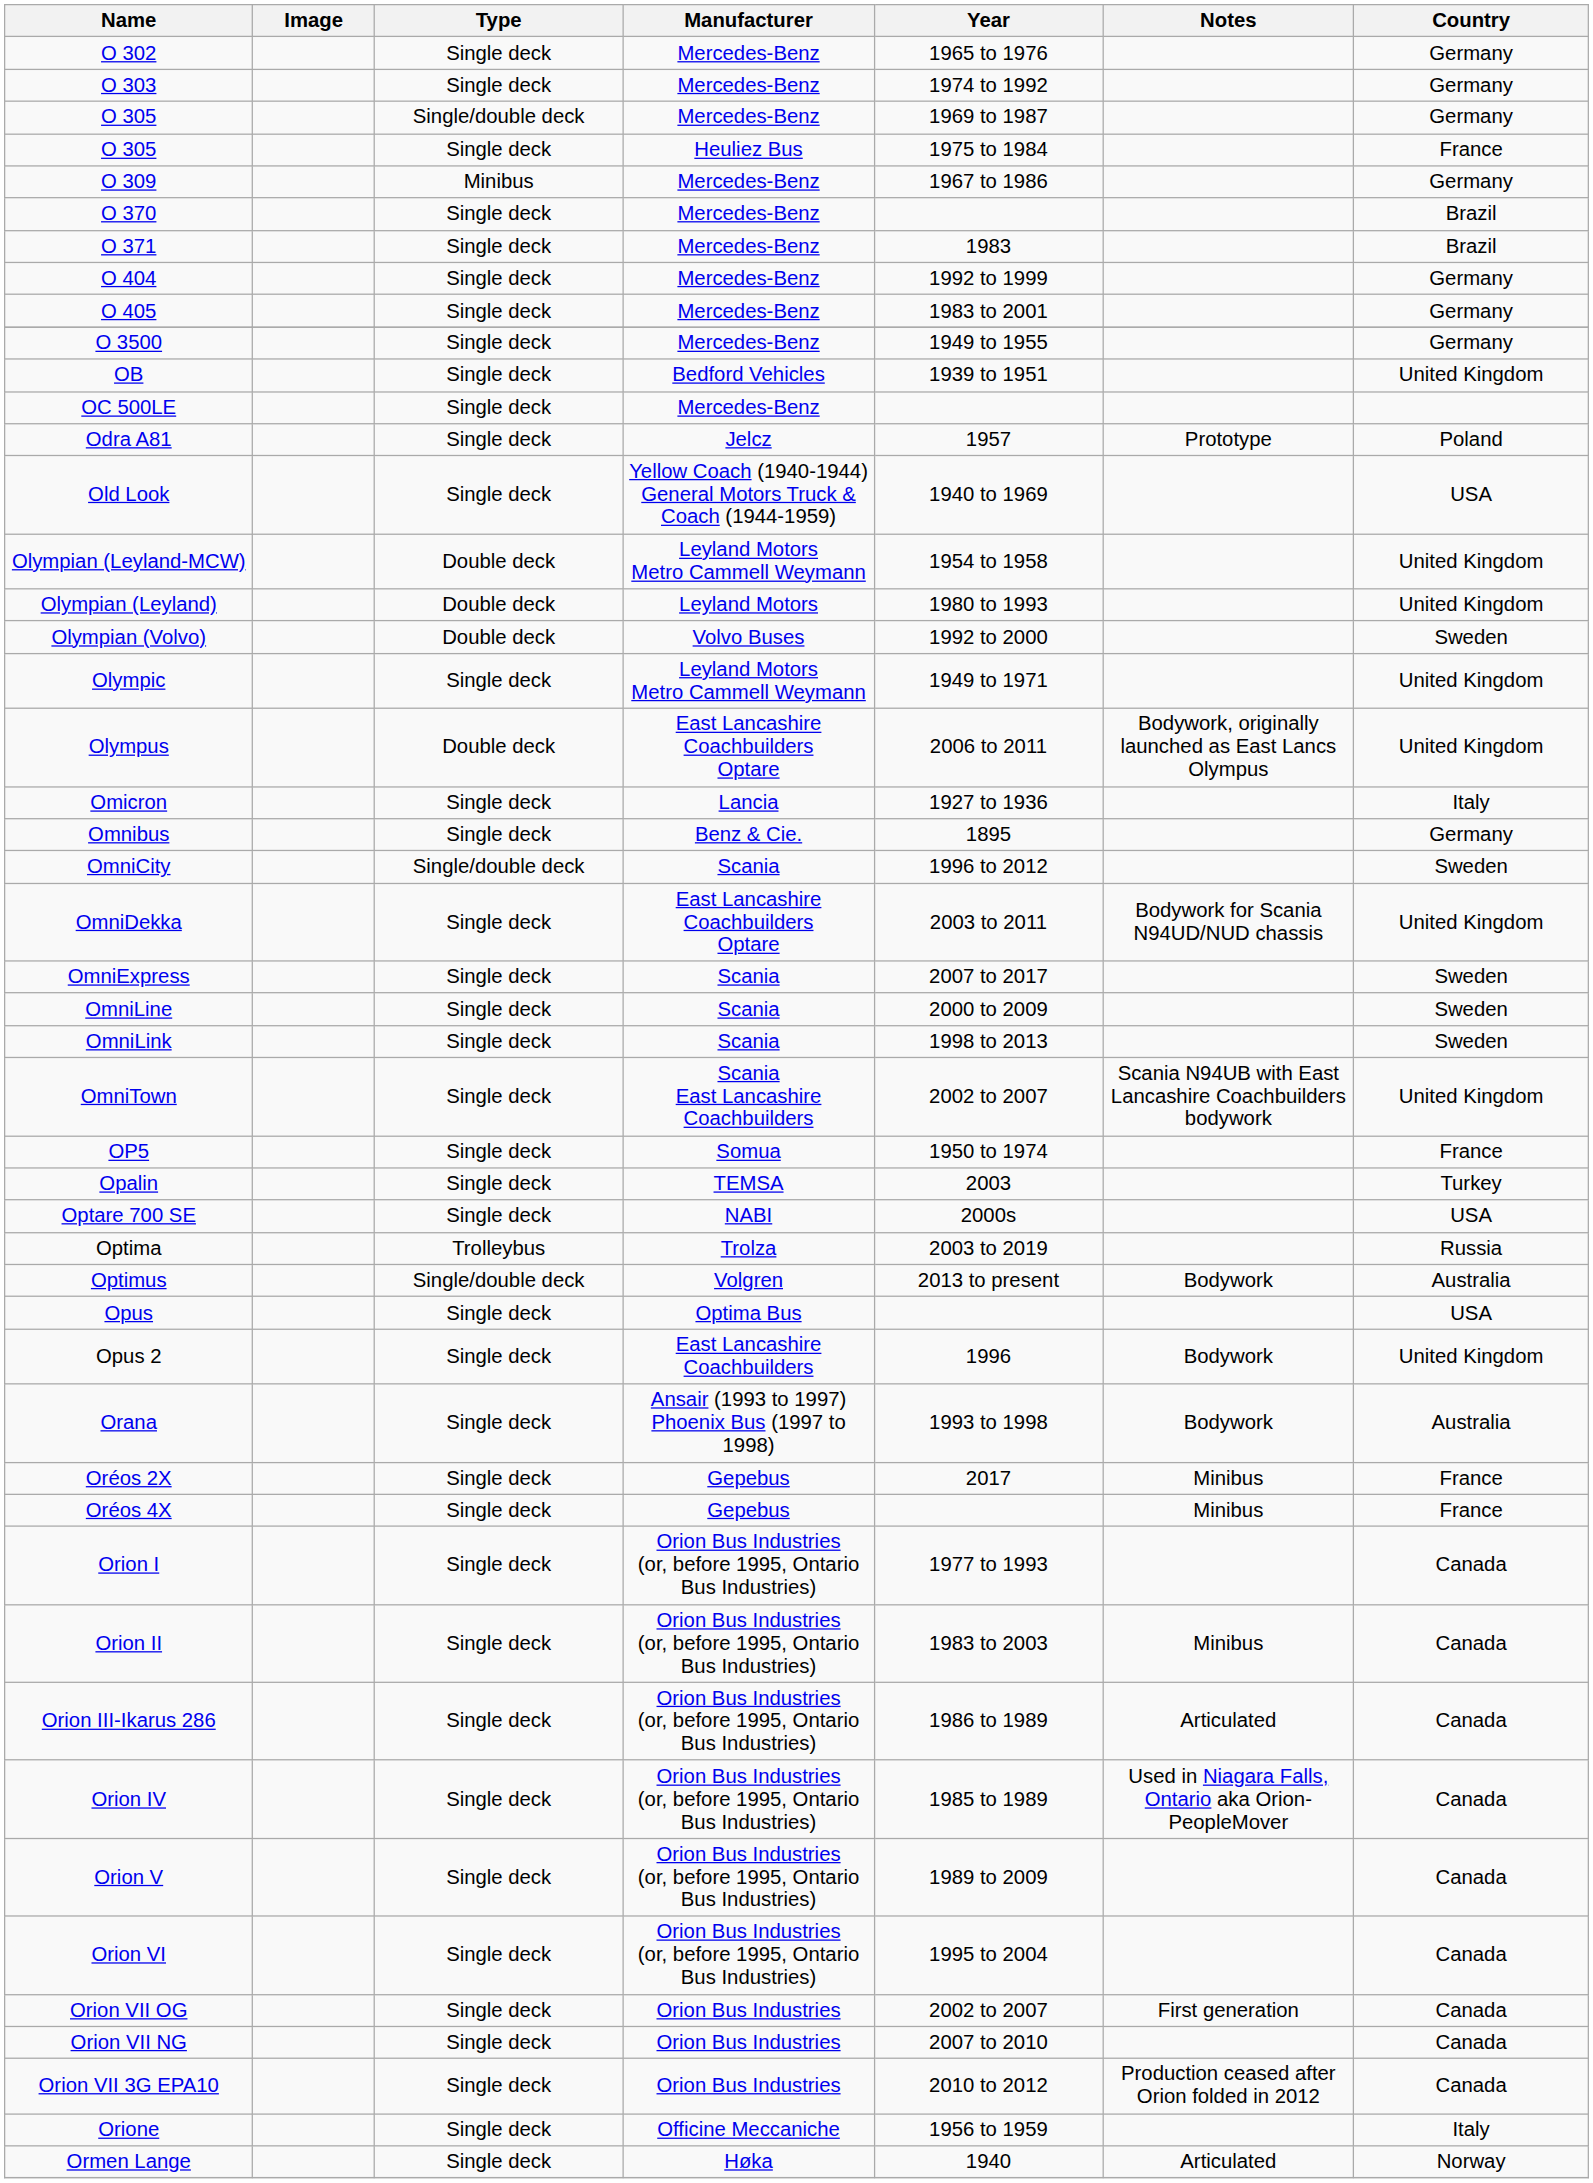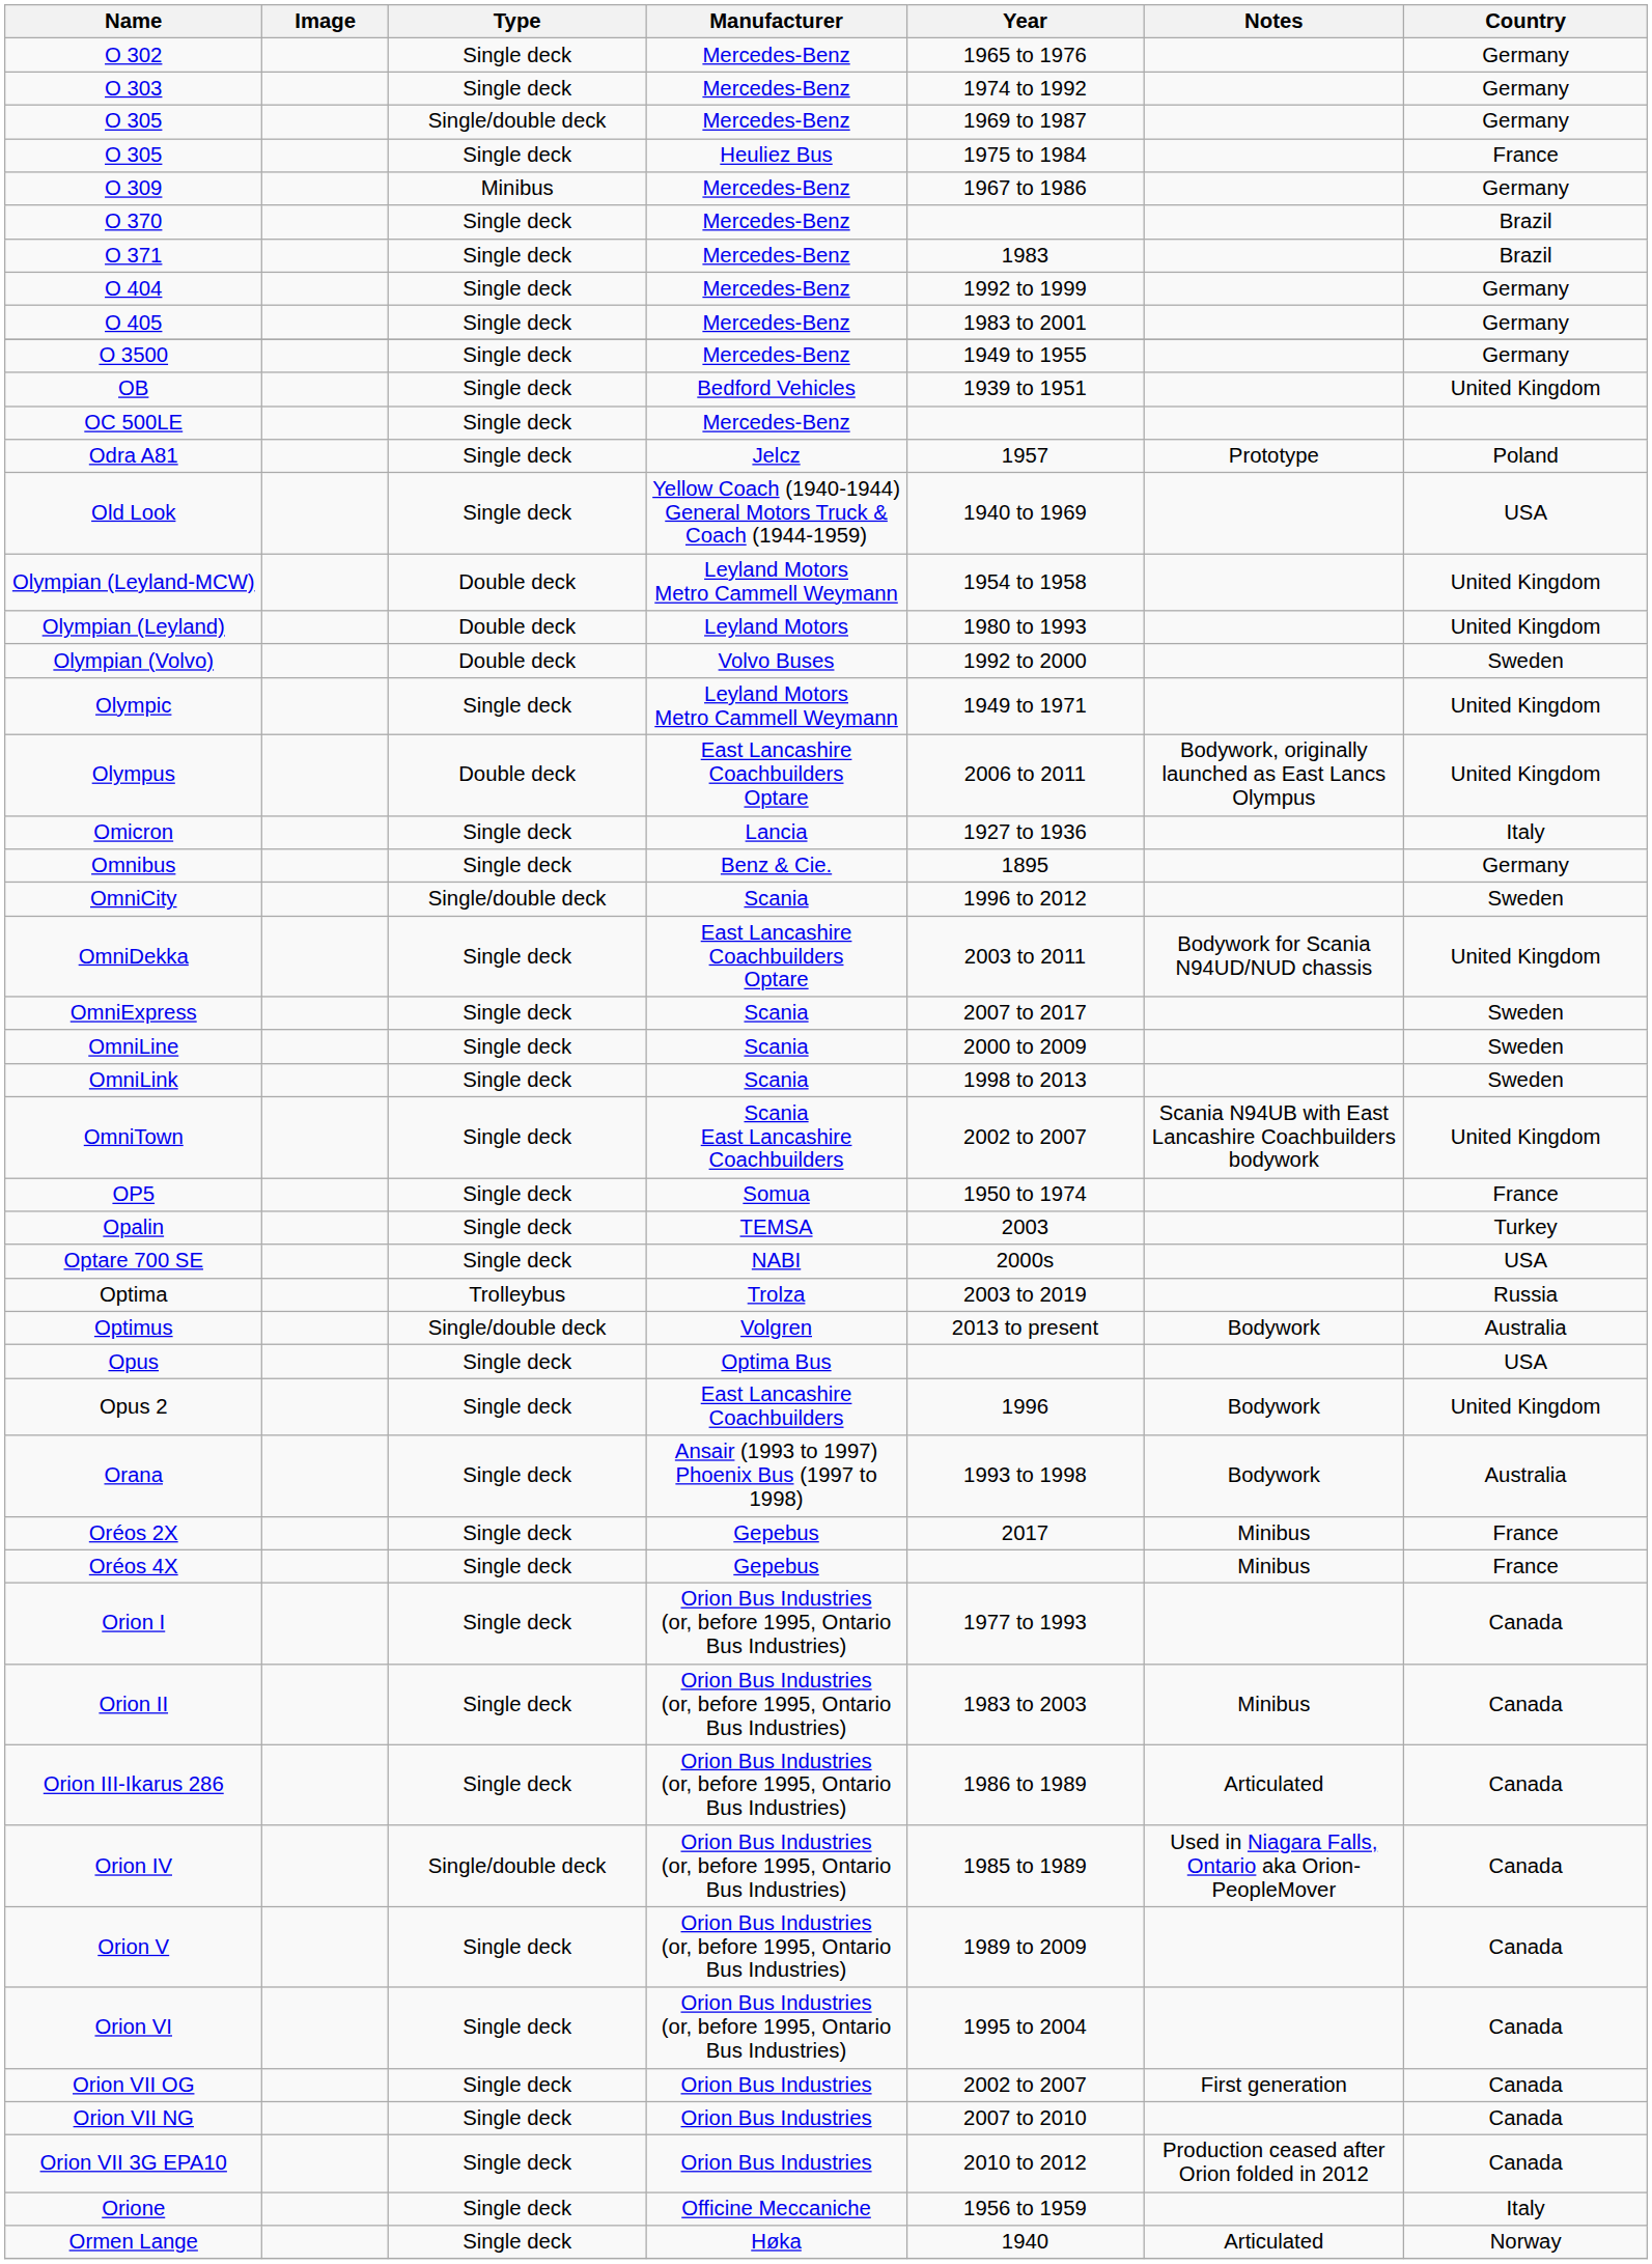Orion IV | Type: Single deck -> Single/double deck
